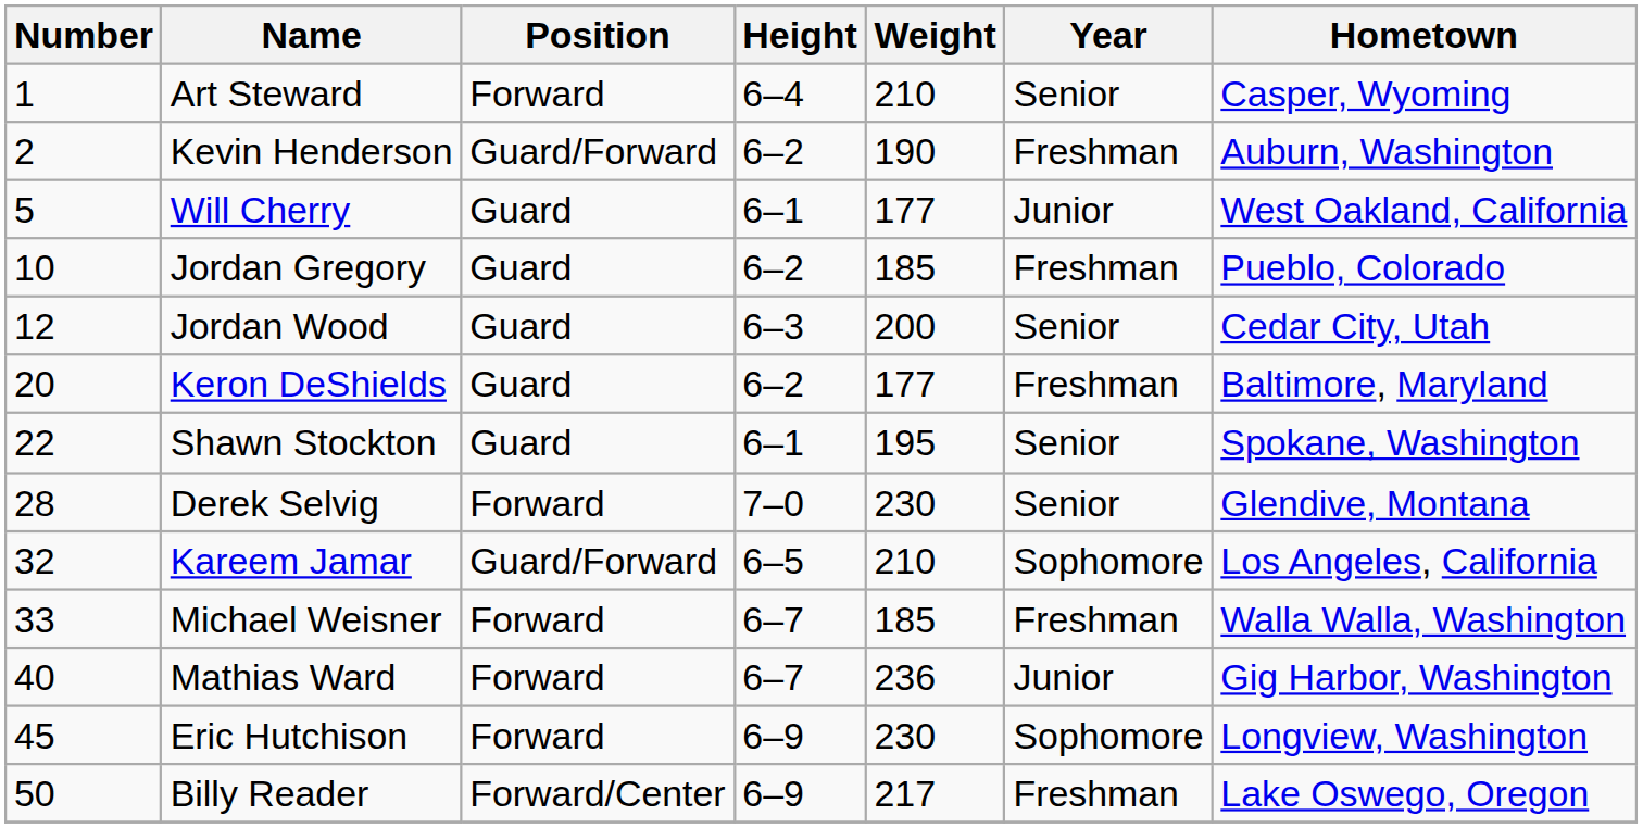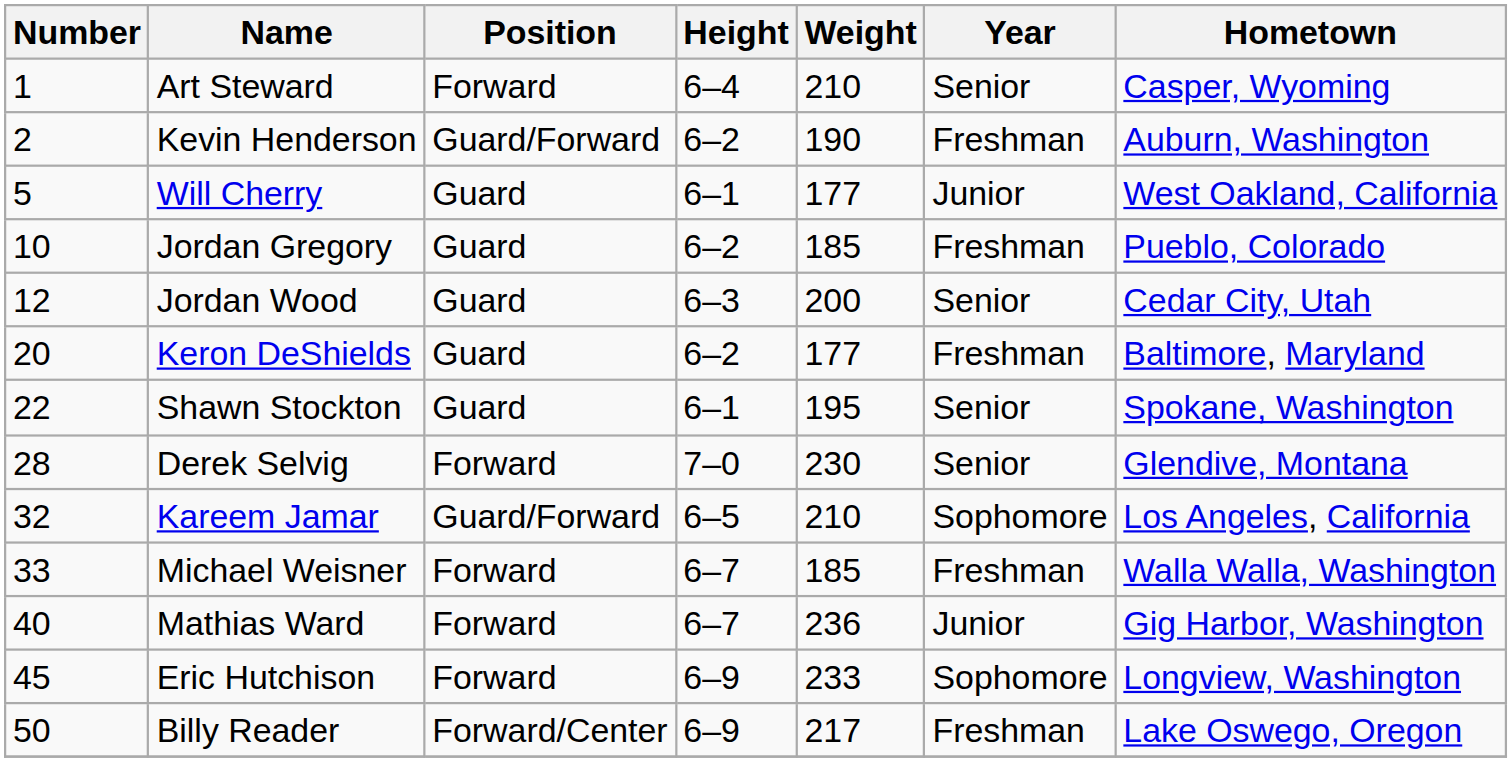Eric Hutchison | Weight: 230 -> 233
